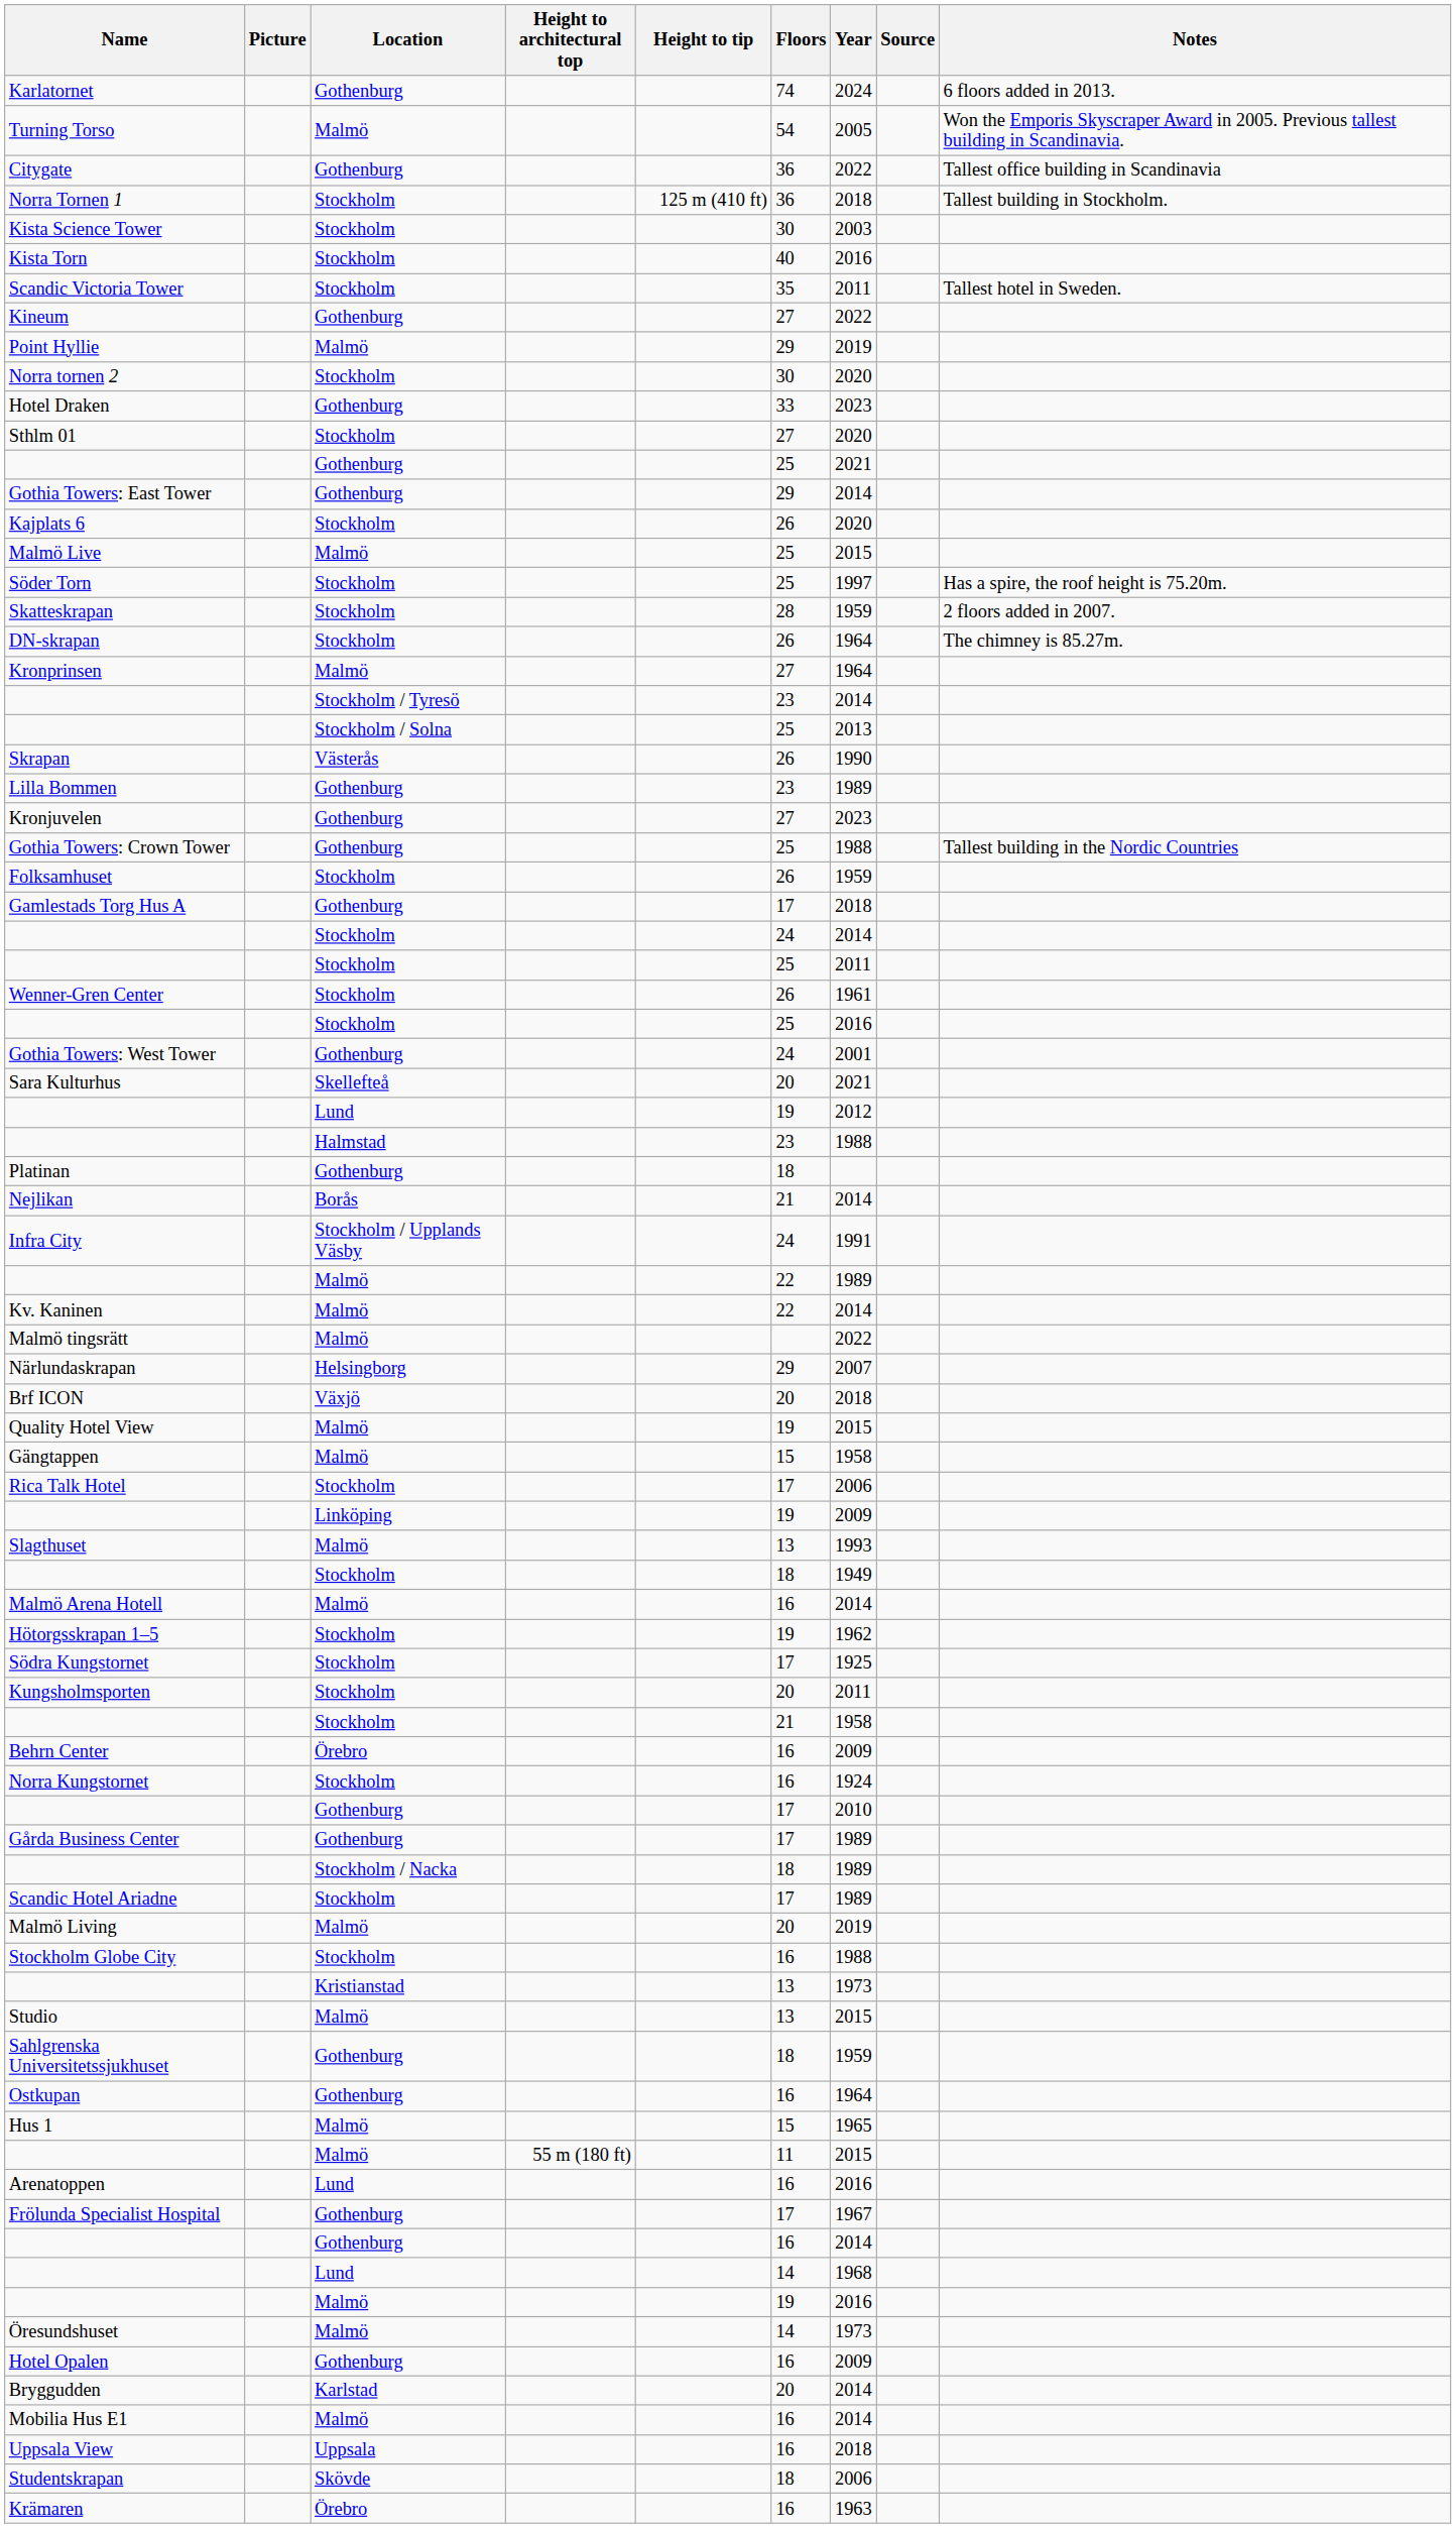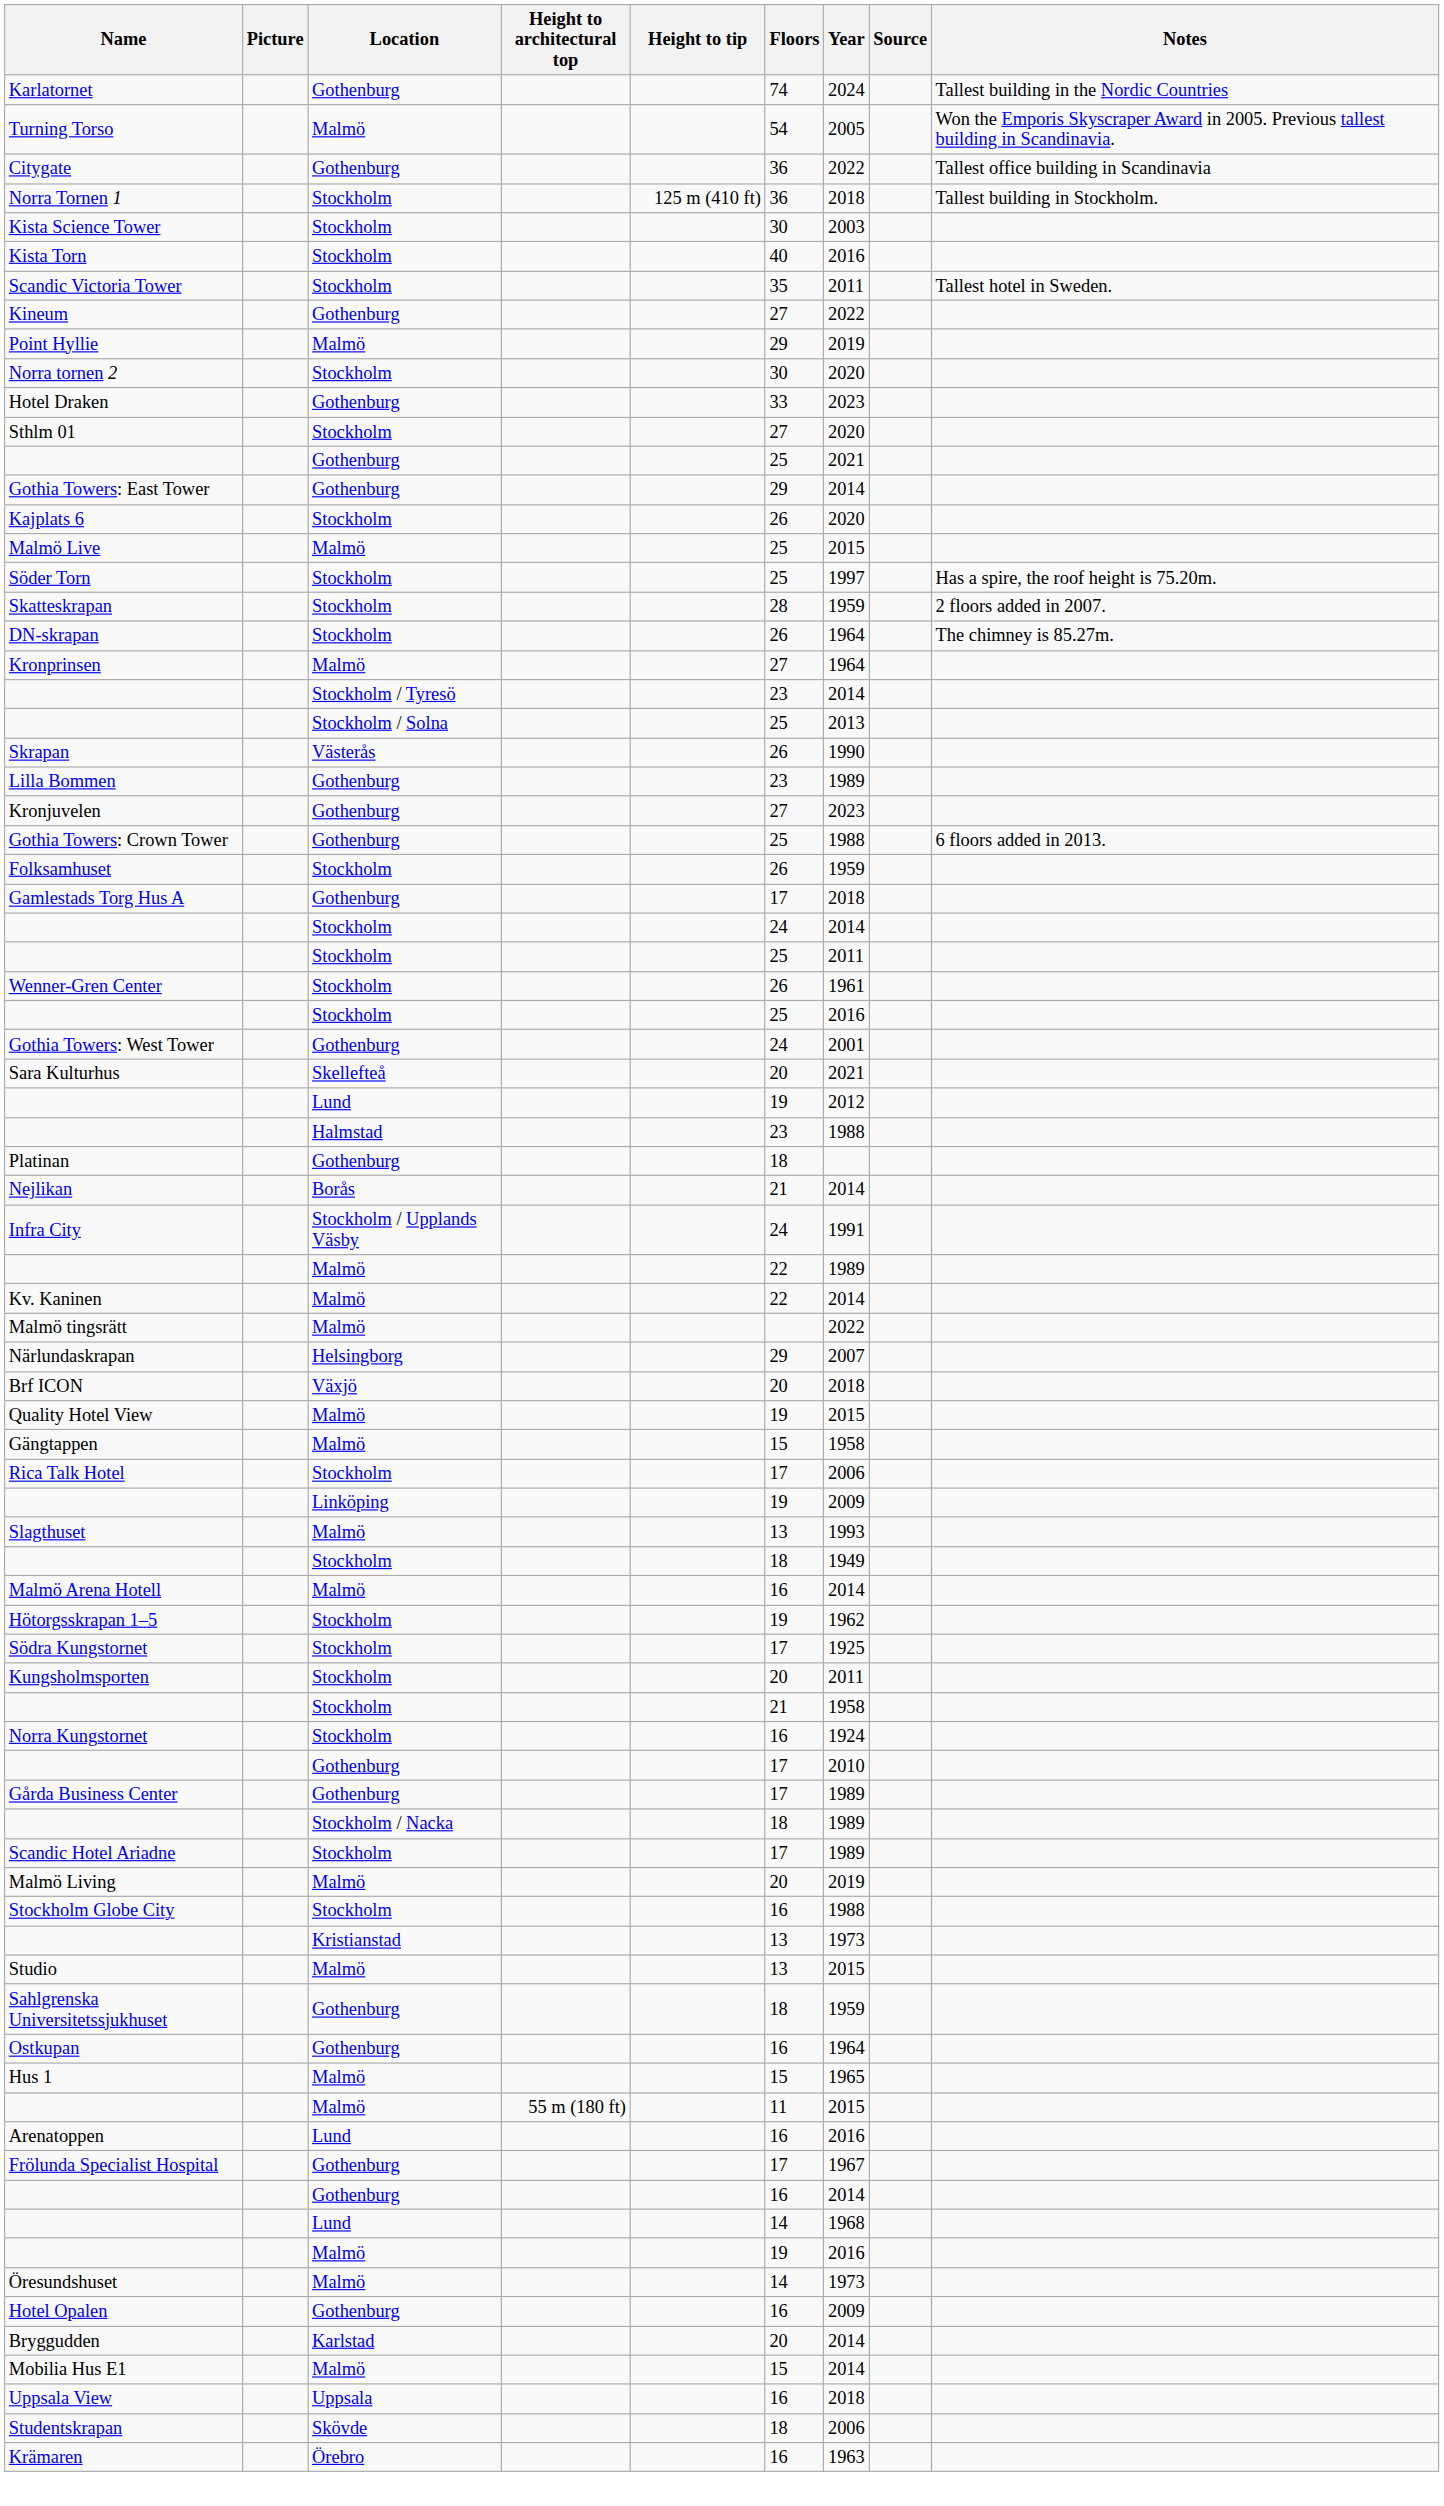Karlatornet | Notes: 6 floors added in 2013. -> Tallest building in the Nordic Countries
Gothia Towers: Crown Tower | Notes: Tallest building in the Nordic Countries -> 6 floors added in 2013.
- row: Behrn Center | Örebro | 16 | 2009
Mobilia Hus E1 | Floors: 16 -> 15
